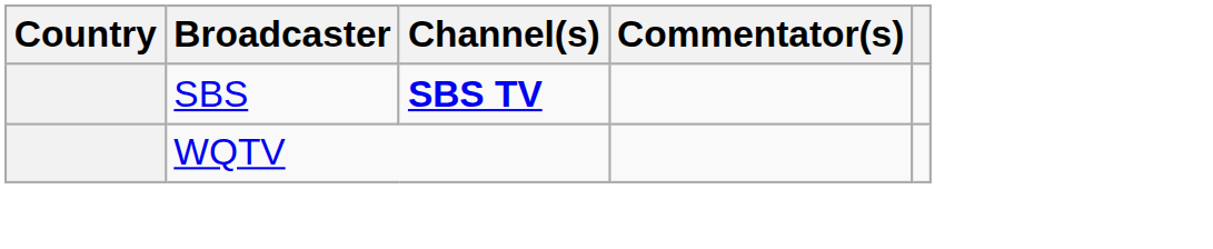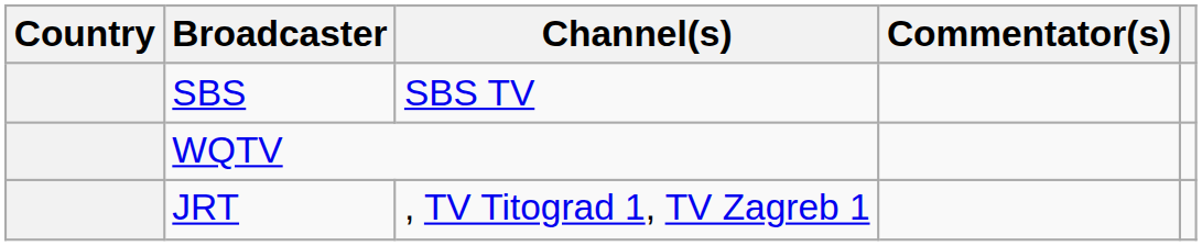SBS | Channel(s): bold -> normal
+ row: JRT | , TV Titograd 1, TV Zagreb 1
